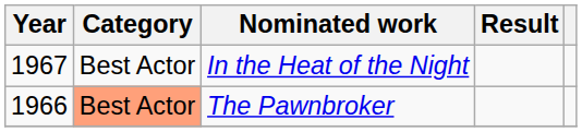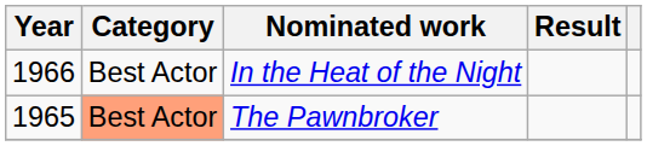In the Heat of the Night | Year: 1967 -> 1966
The Pawnbroker | Year: 1966 -> 1965
